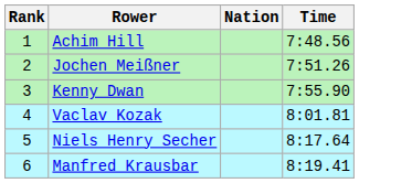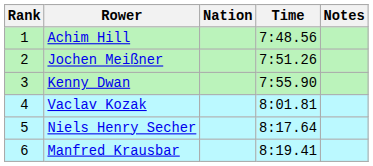+ column: Notes
